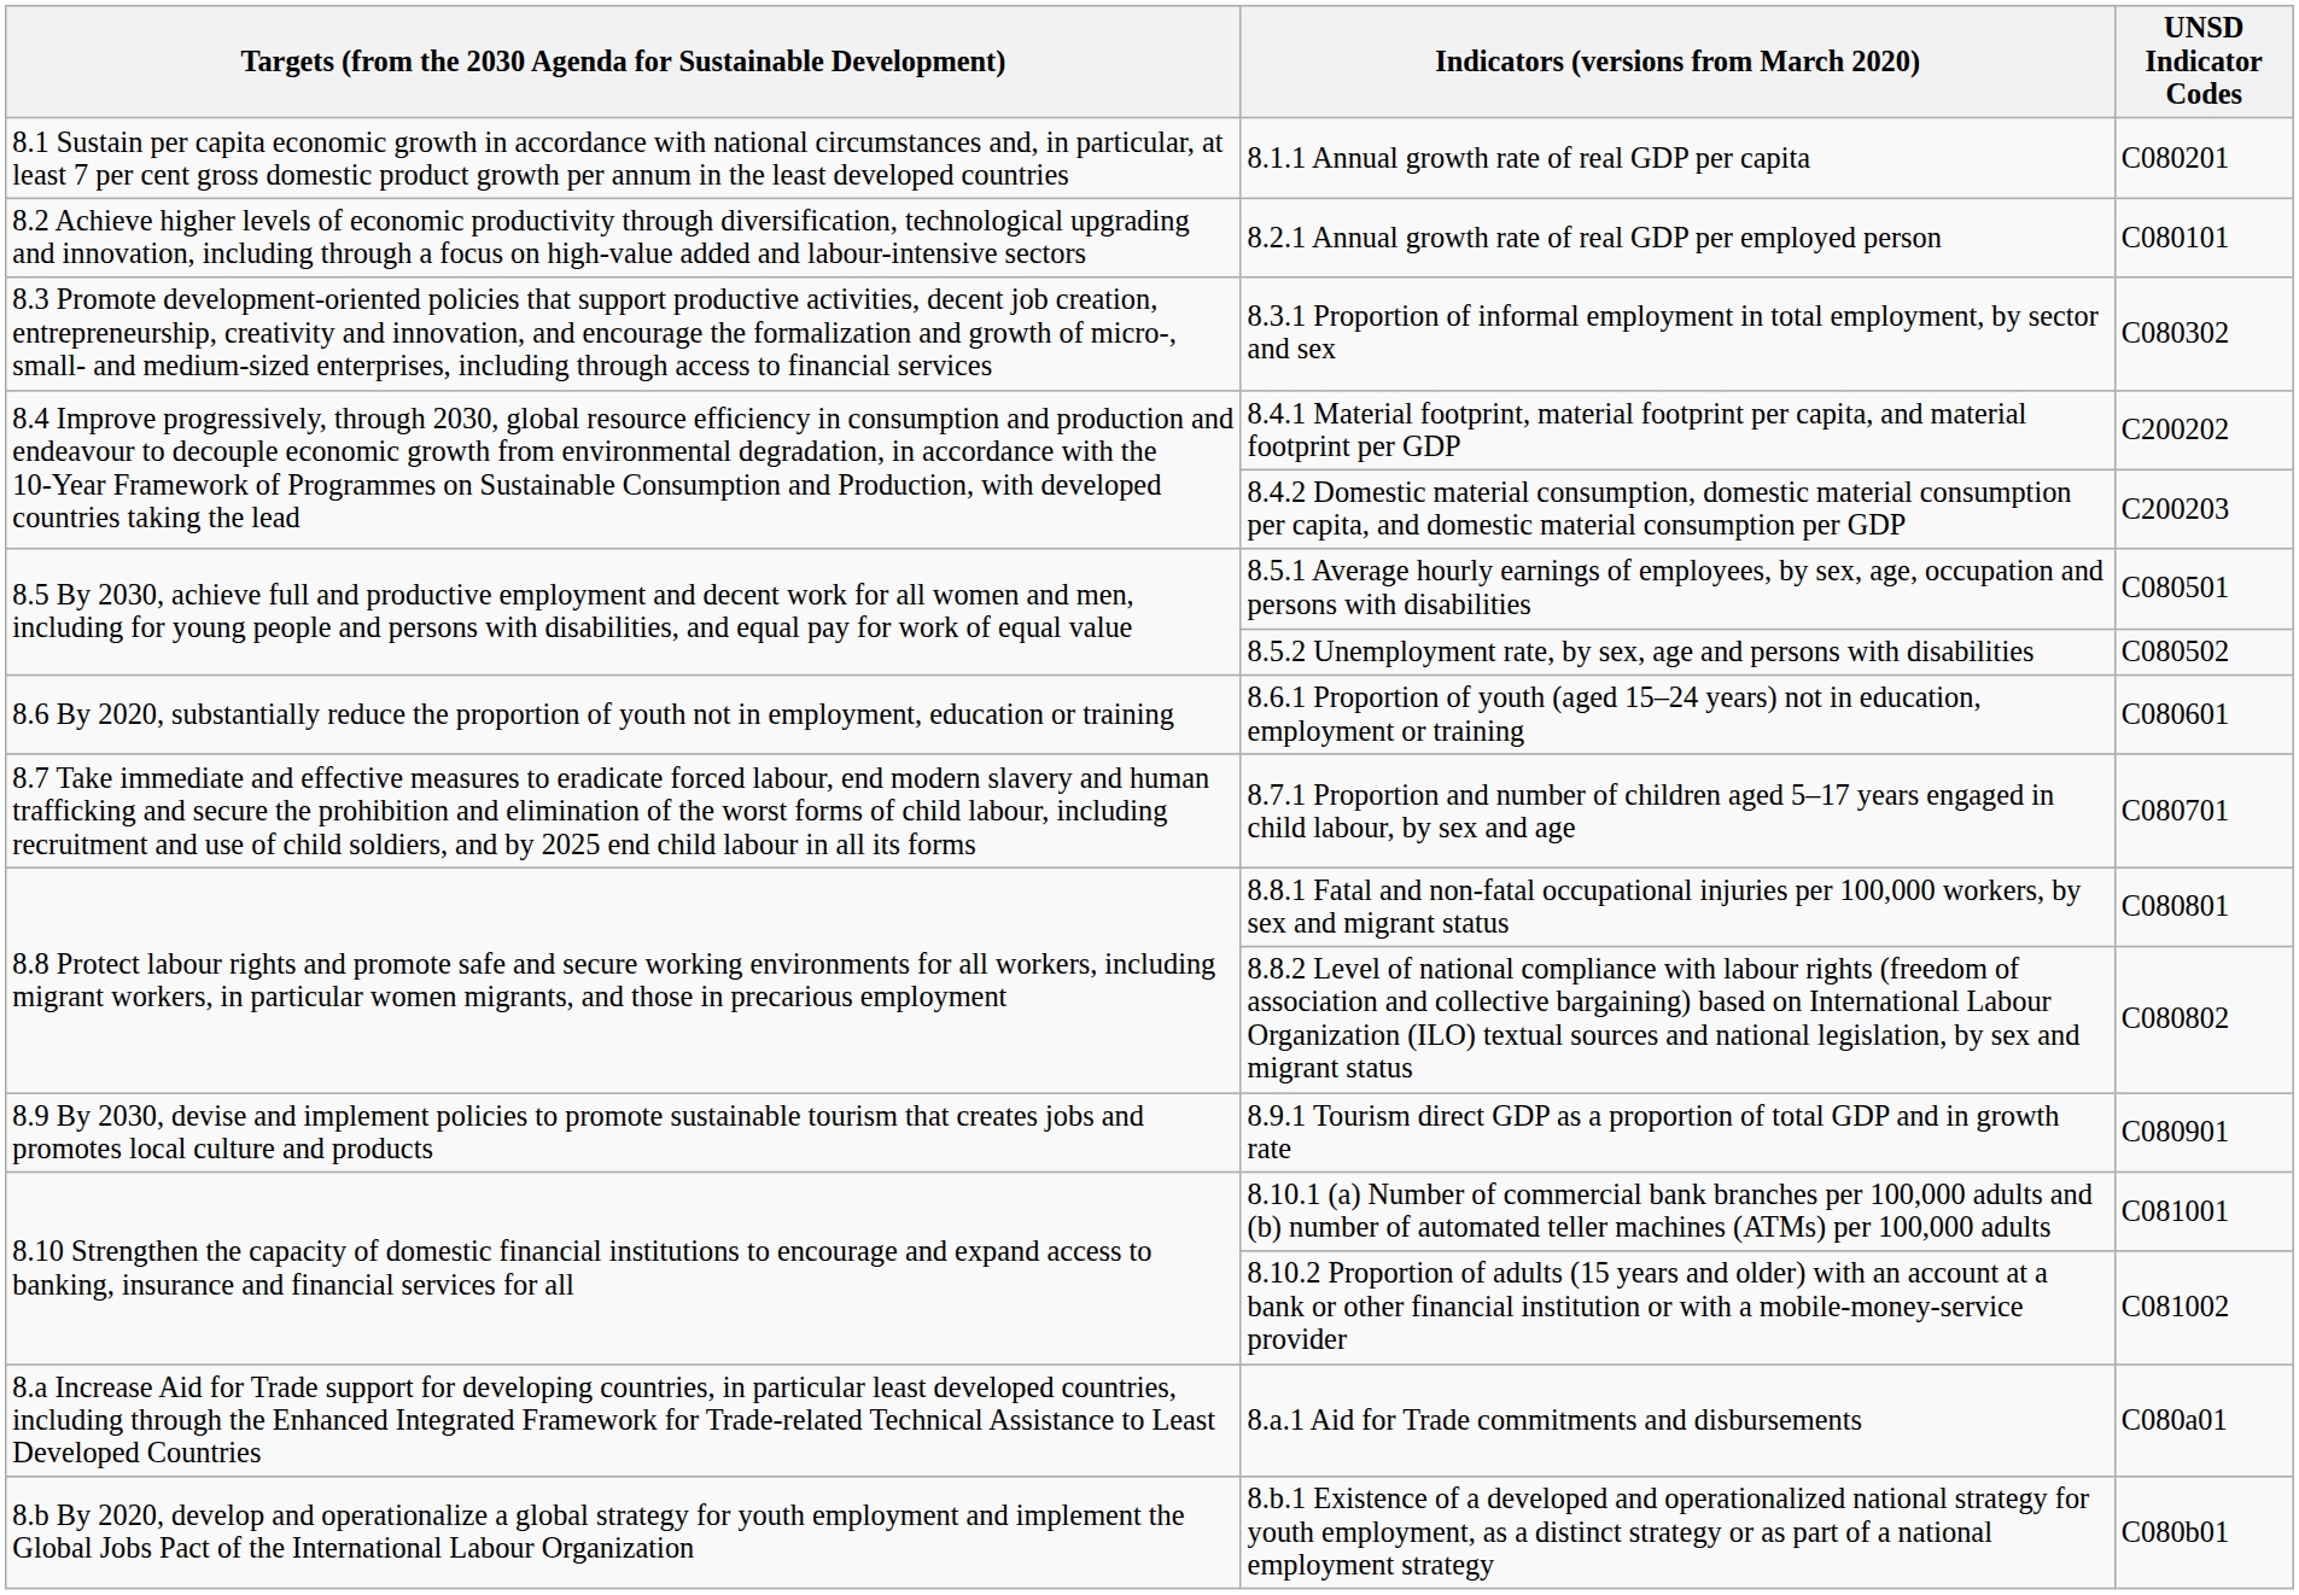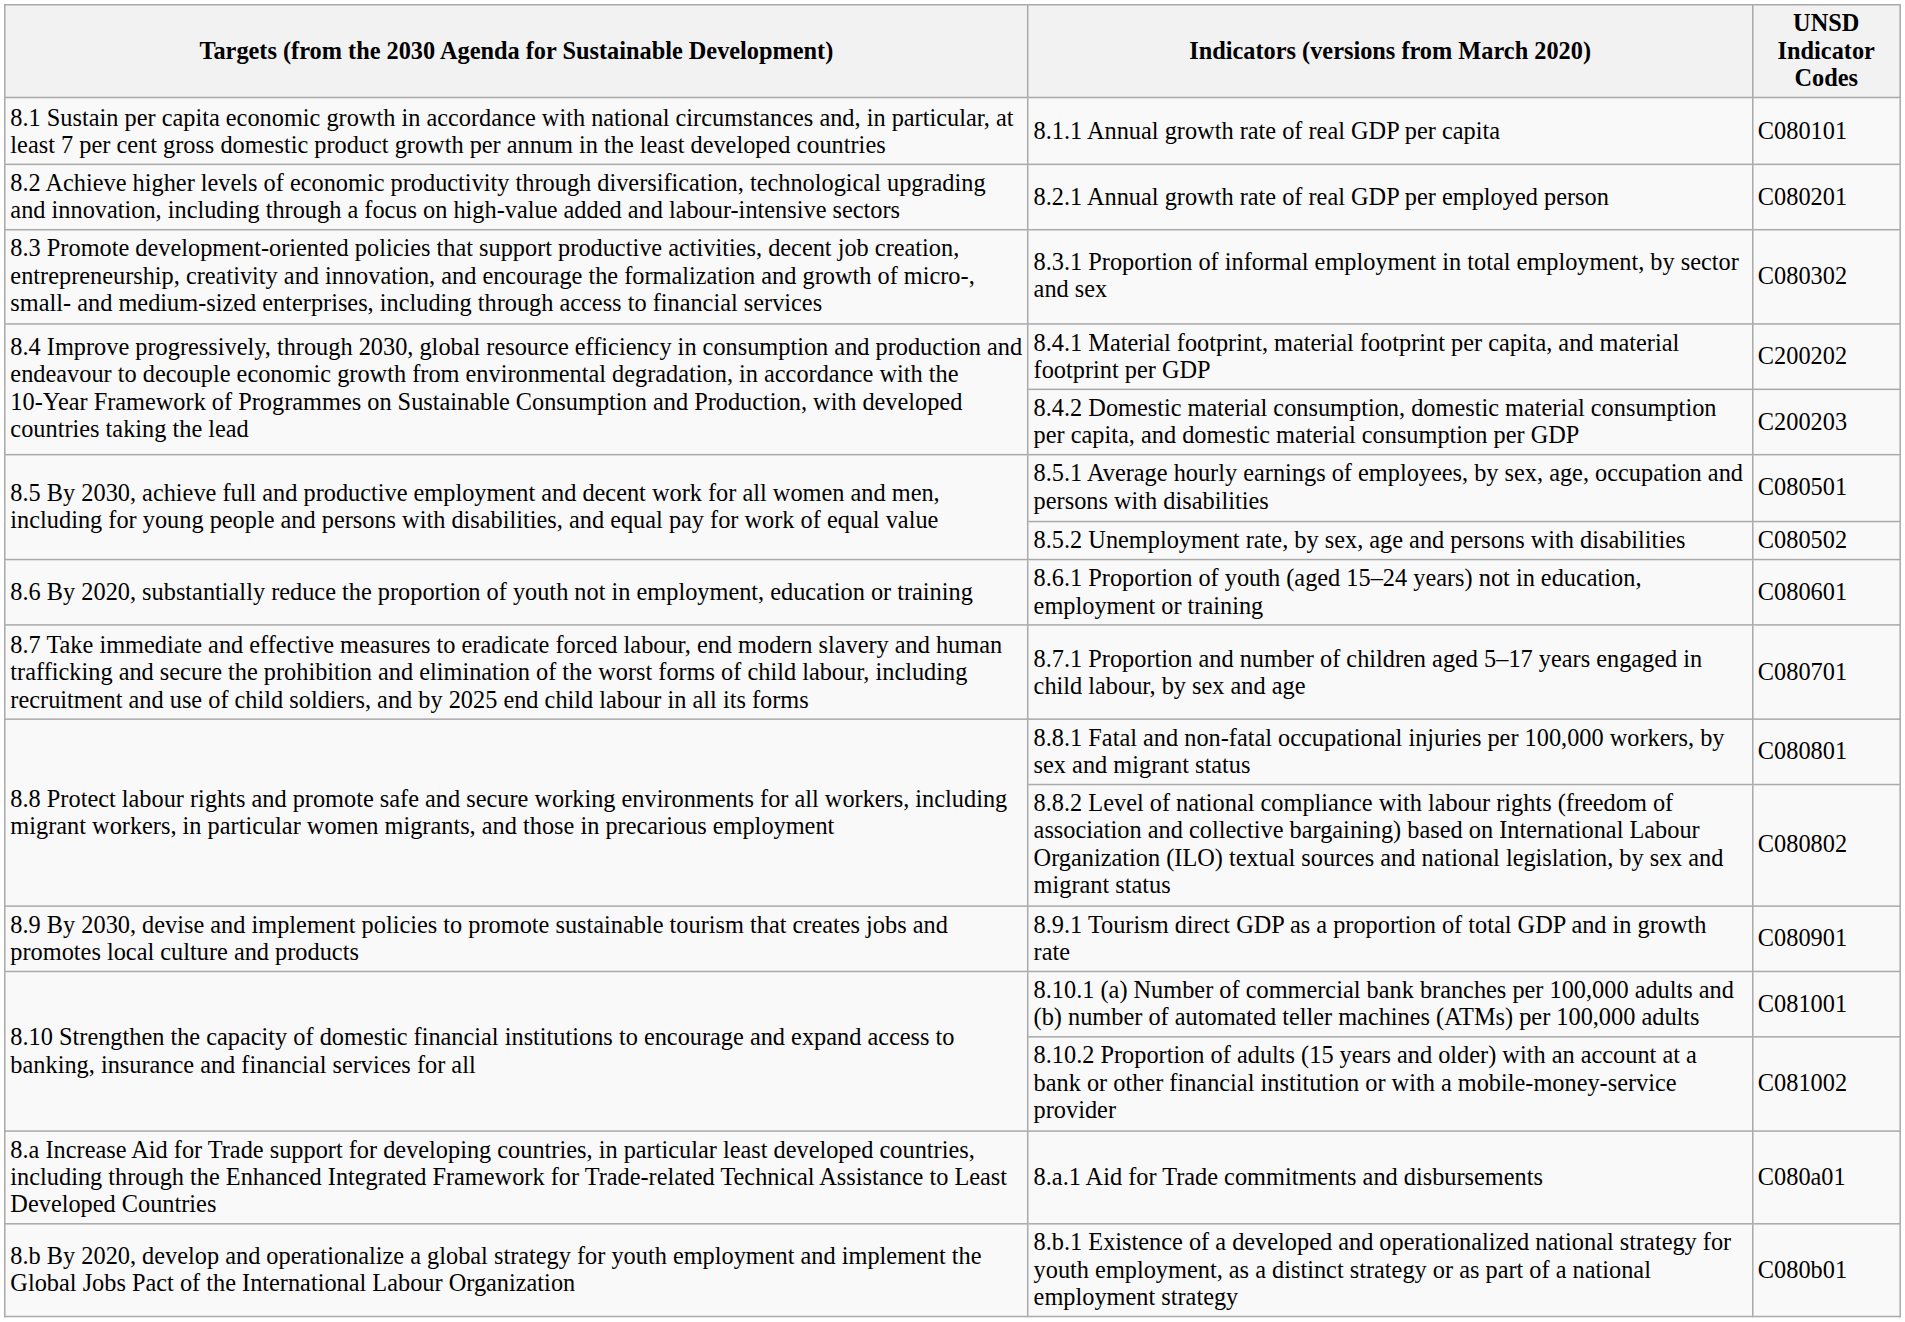8.1.1 Annual growth rate of real GDP per capita | UNSD Indicator Codes: C080201 -> C080101
8.2.1 Annual growth rate of real GDP per employed person | UNSD Indicator Codes: C080101 -> C080201
